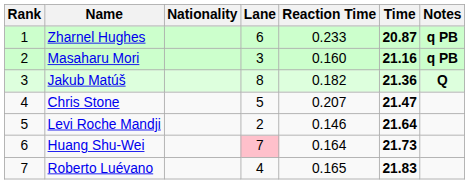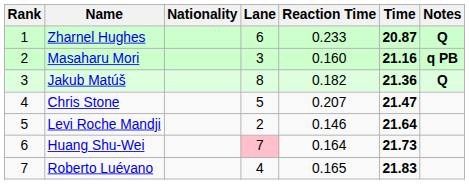Zharnel Hughes | Notes: q PB -> Q
